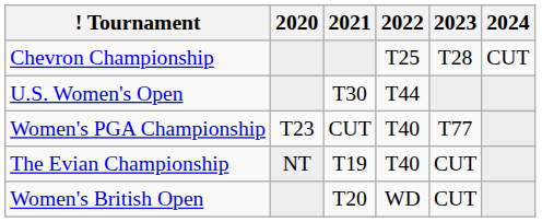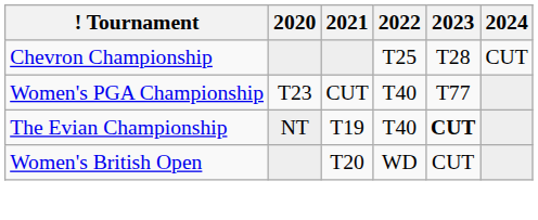- row: U.S. Women's Open | T30 | T44
The Evian Championship | 2023: normal -> bold
